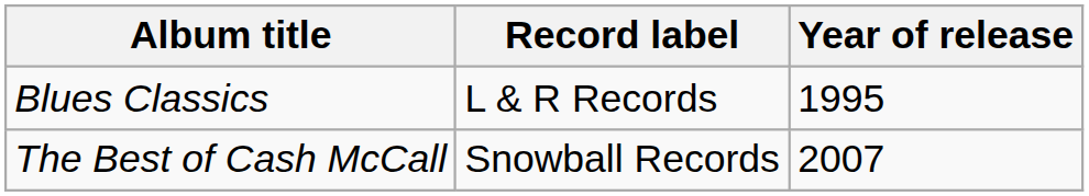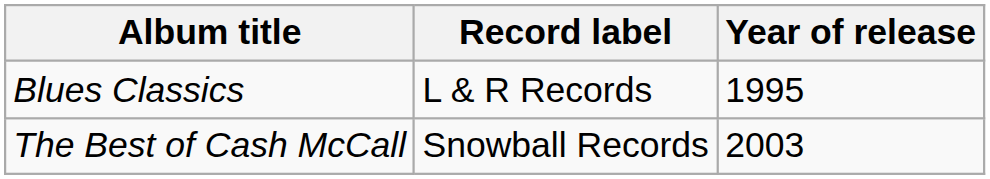The Best of Cash McCall | Year of release: 2007 -> 2003
